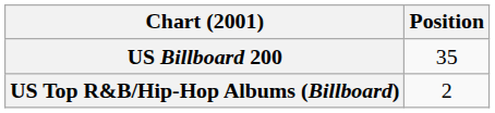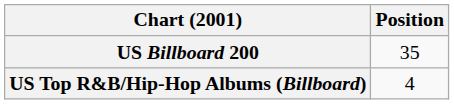US Top R&B/Hip-Hop Albums (Billboard) | Position: 2 -> 4
